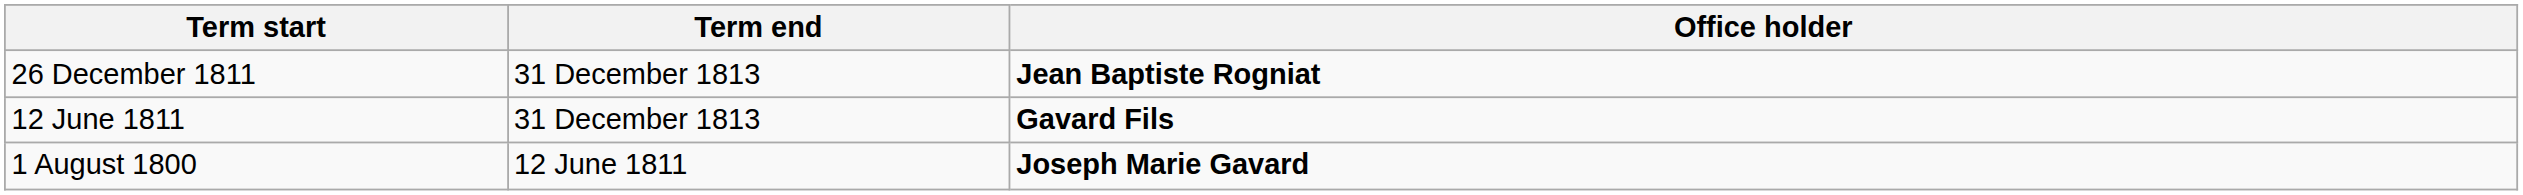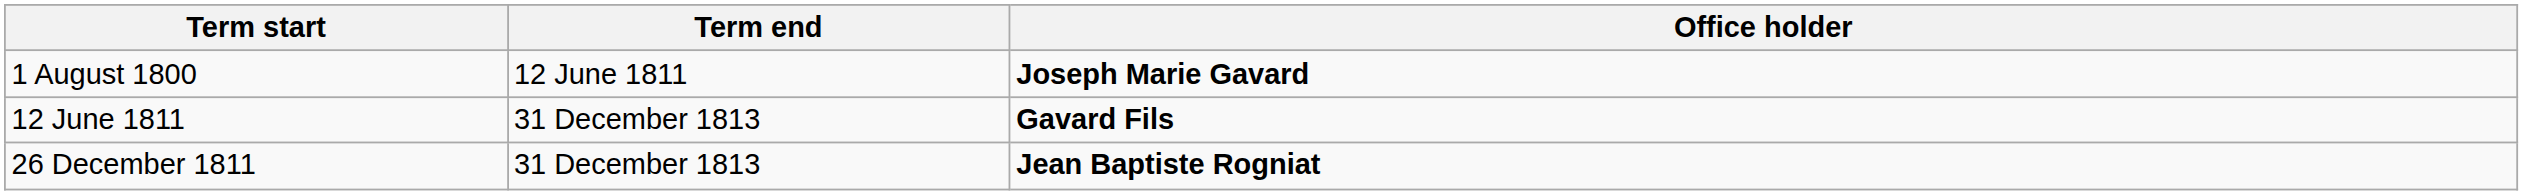rows swapped: 1 August 1800 <-> 26 December 1811
